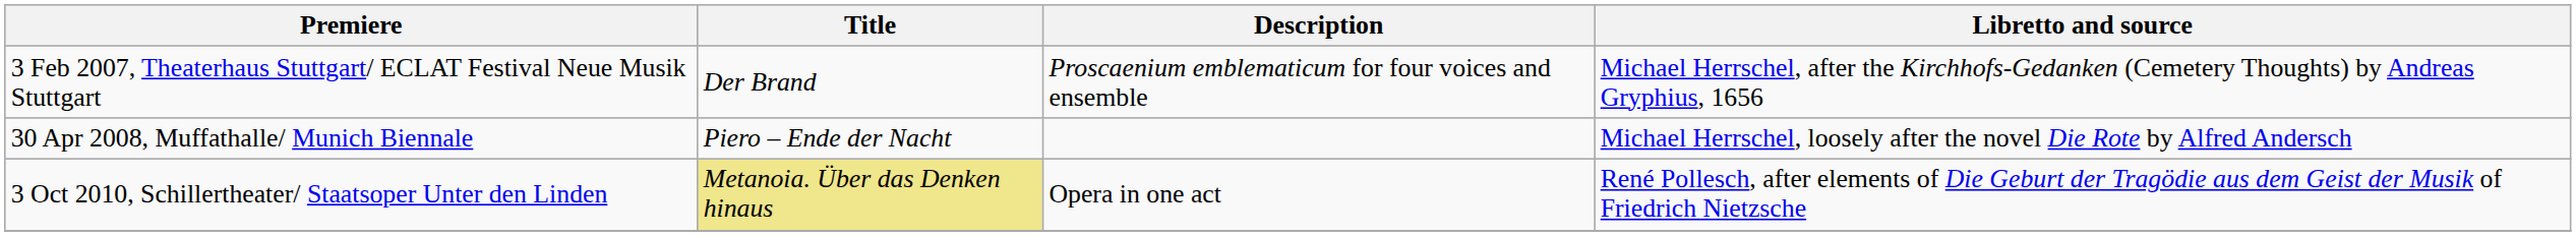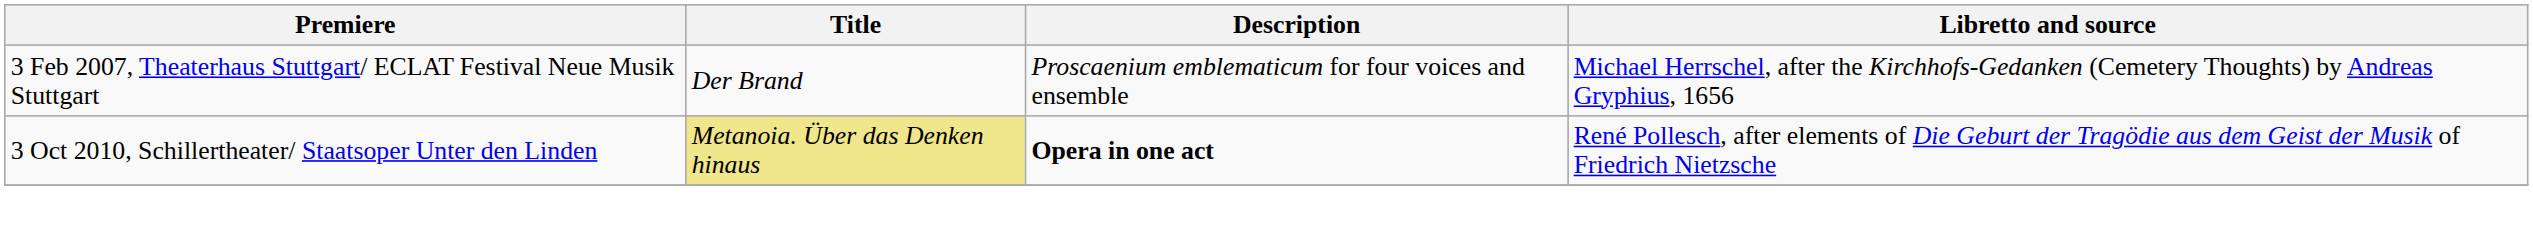- row: 30 Apr 2008, Muffathalle/ Munich Biennale | Piero – Ende der Nacht | Michael Herrschel, loosely after the novel Die Rote by Alfred Andersch
3 Oct 2010, Schillertheater/ Staatsoper Unter den Linden | Description: normal -> bold
